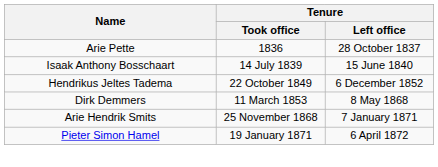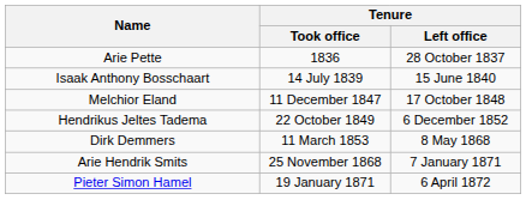+ row: Melchior Eland | 11 December 1847 | 17 October 1848
